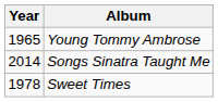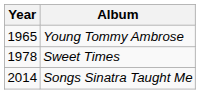rows swapped: Sweet Times <-> Songs Sinatra Taught Me
